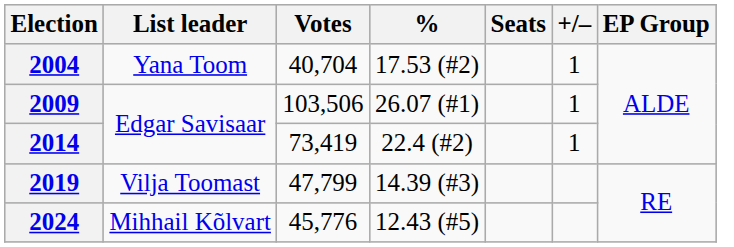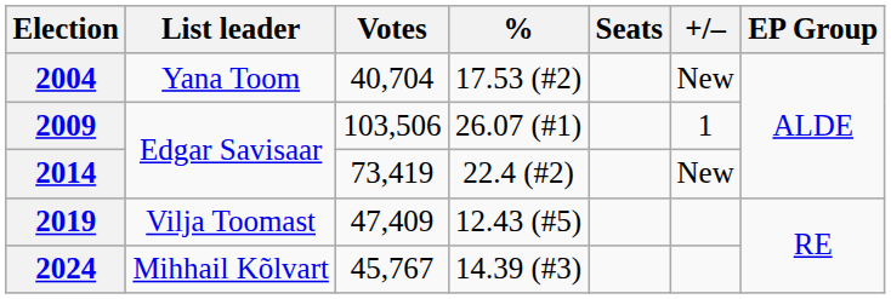2004 | +/–: 1 -> New
2014 | +/–: 1 -> New
2019 | Votes: 47,799 -> 47,409
2019 | %: 14.39 (#3) -> 12.43 (#5)
2024 | Votes: 45,776 -> 45,767
2024 | %: 12.43 (#5) -> 14.39 (#3)
